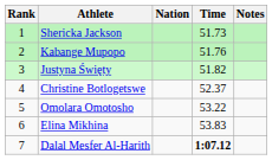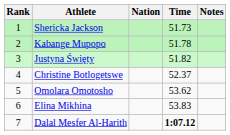Kabange Mupopo | Time: 51.76 -> 51.78
Omolara Omotosho | Time: 53.22 -> 53.62
